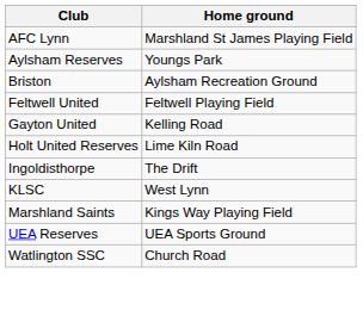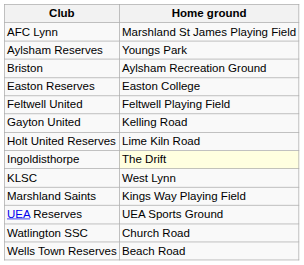+ row: Easton Reserves | Easton College
Ingoldisthorpe | Home ground: no background -> lightyellow background
+ row: Wells Town Reserves | Beach Road
